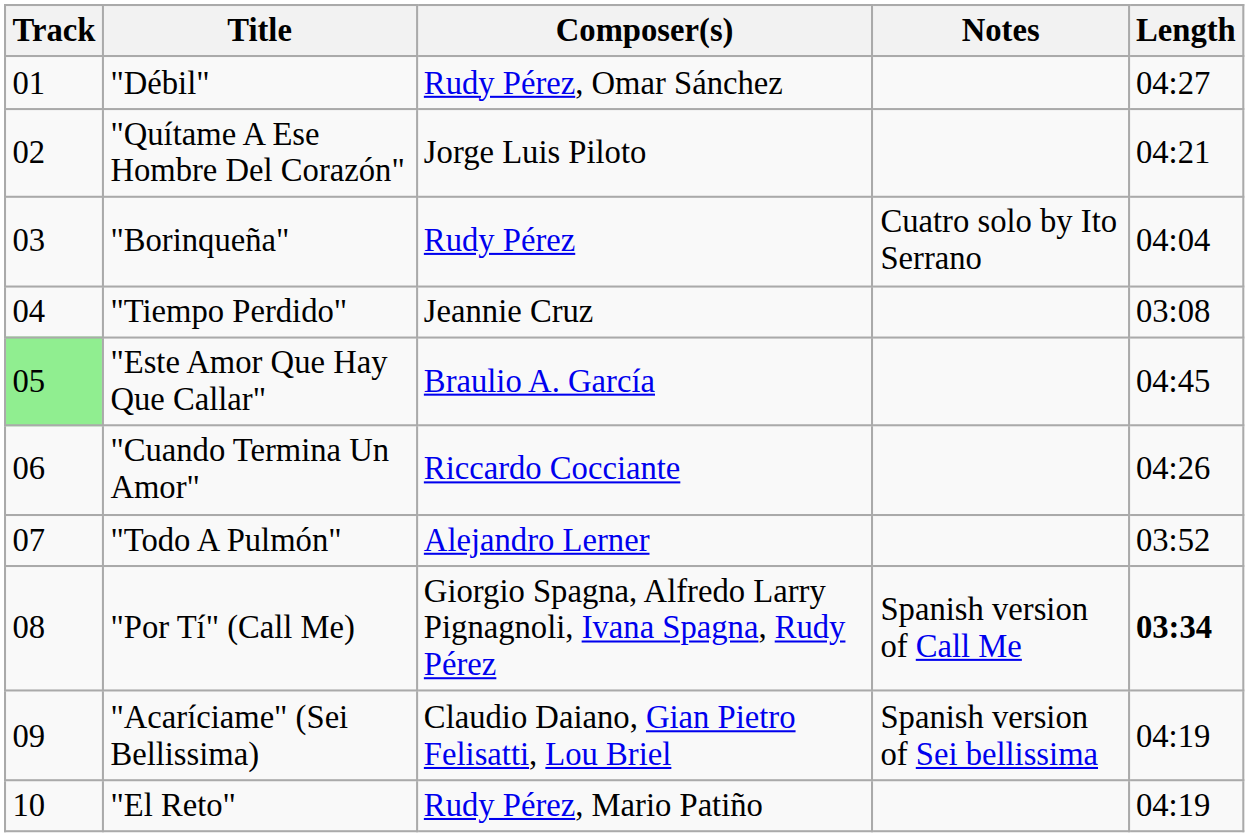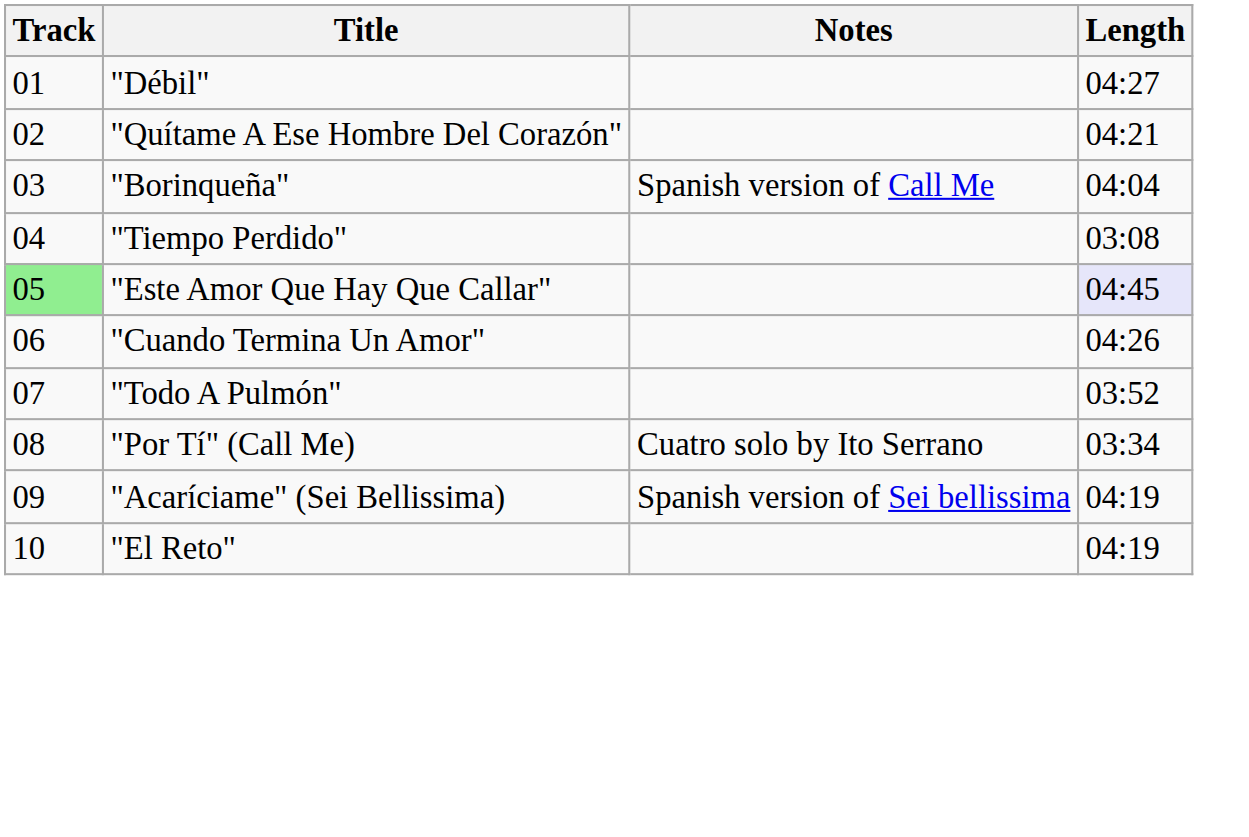- column: Composer(s) | Rudy Pérez, Omar Sánchez | Jorge Luis Piloto | Rudy Pérez | Jeannie Cruz | Braulio A. García | Riccardo Cocciante | Alejandro Lerner | Giorgio Spagna, Alfredo Larry Pignagnoli, Ivana Spagna, Rudy Pérez | Claudio Daiano, Gian Pietro Felisatti, Lou Briel | Rudy Pérez, Mario Patiño
"Borinqueña" | Notes: Cuatro solo by Ito Serrano -> Spanish version of Call Me
"Este Amor Que Hay Que Callar" | Length: no background -> lavender background
"Por Tí" (Call Me) | Notes: Spanish version of Call Me -> Cuatro solo by Ito Serrano
"Por Tí" (Call Me) | Length: bold -> normal
